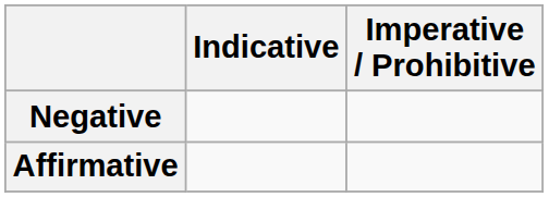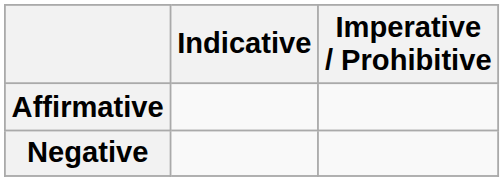rows swapped: Affirmative <-> Negative
